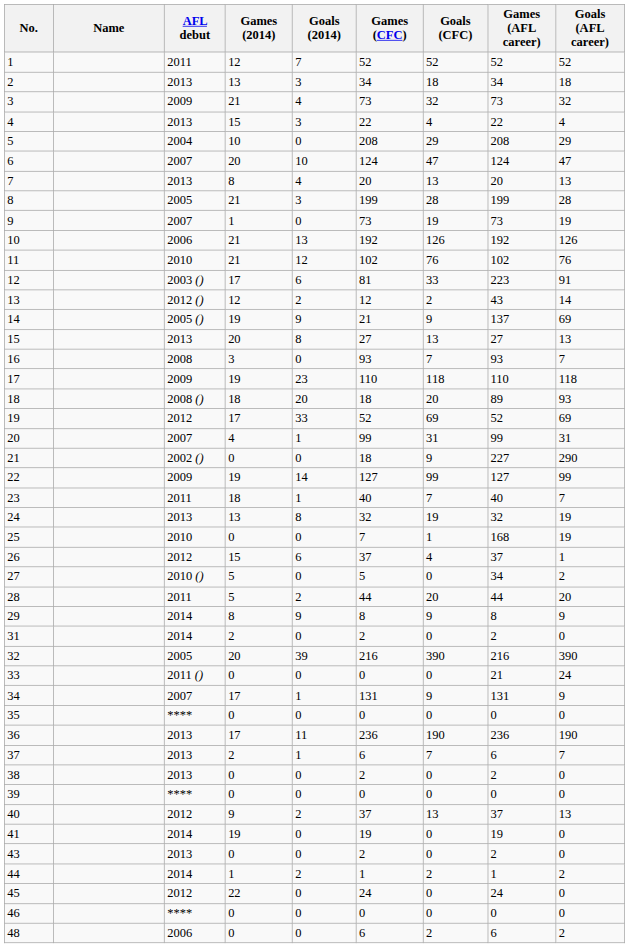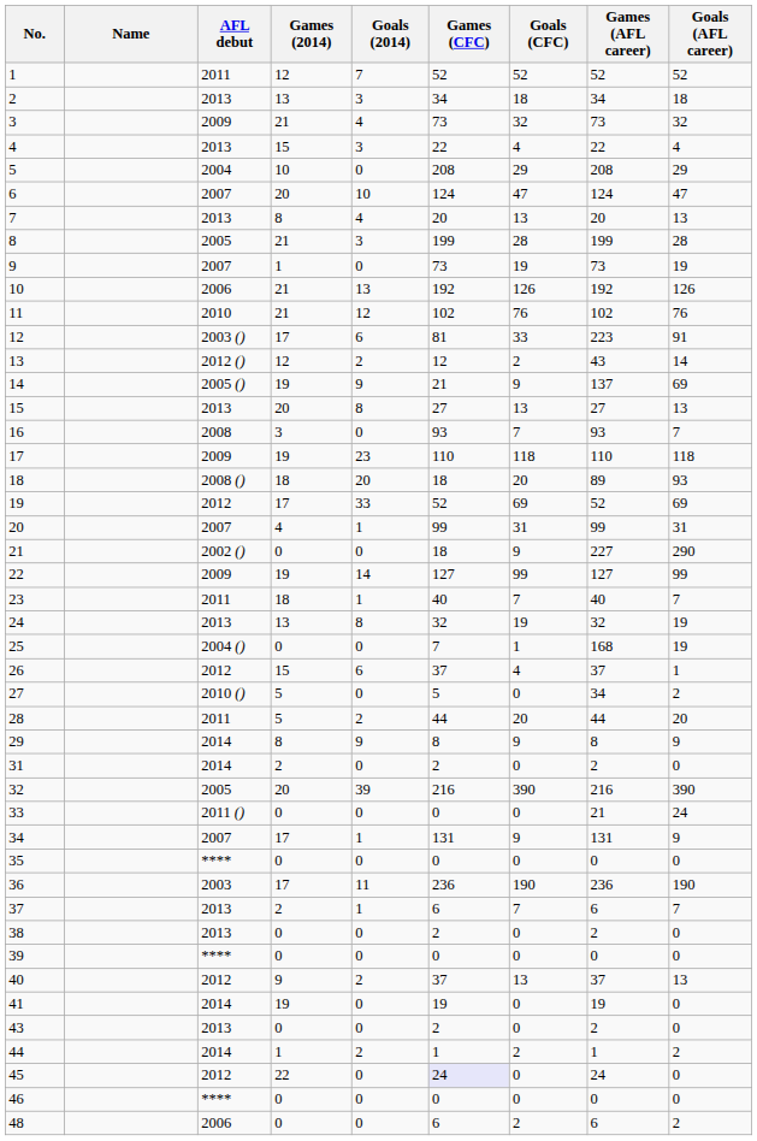25 | AFL debut: 2010 -> 2004 ()
36 | AFL debut: 2013 -> 2003
45 | Games (CFC): no background -> lavender background
